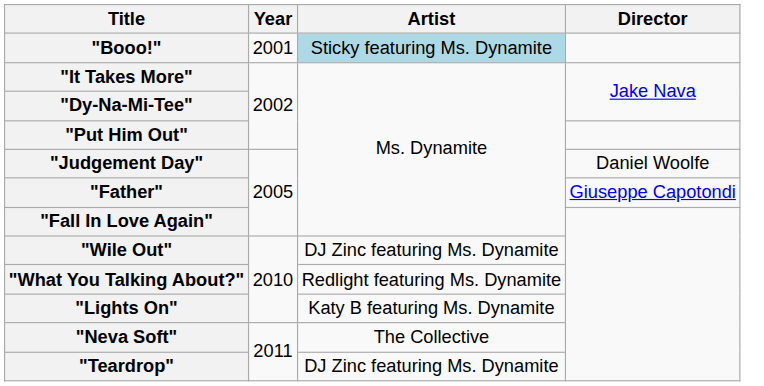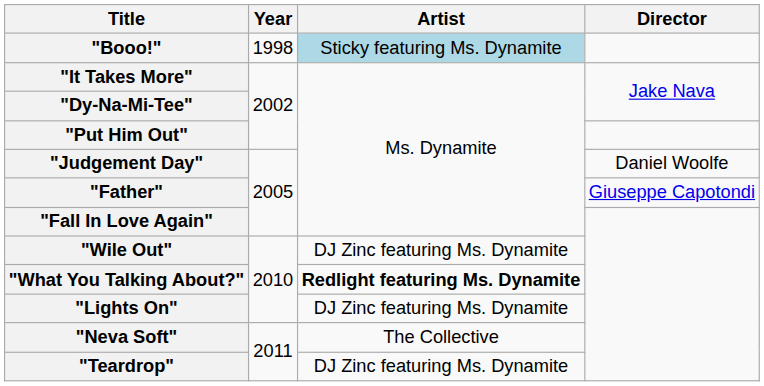"Booo!" | Year: 2001 -> 1998
"What You Talking About?" | Artist: normal -> bold
"Lights On" | Artist: Katy B featuring Ms. Dynamite -> DJ Zinc featuring Ms. Dynamite
